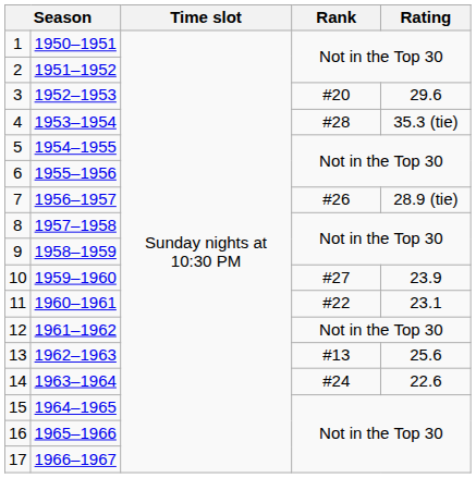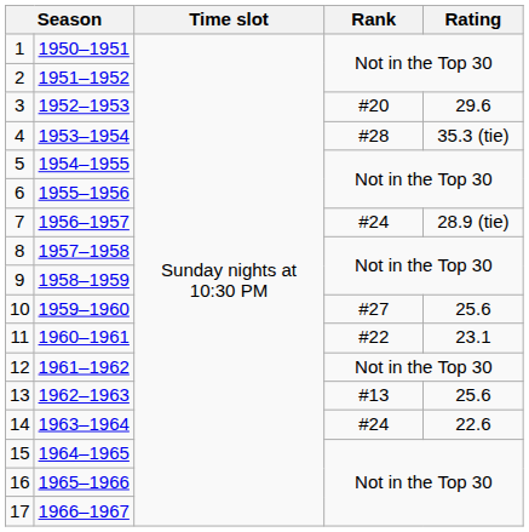7 | Rank: #26 -> #24
10 | Rating: 23.9 -> 25.6
